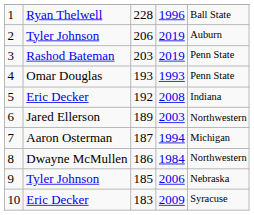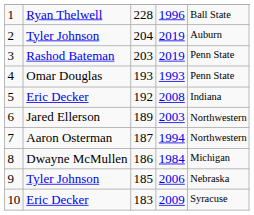2 | column 3: 206 -> 204
7 | column 5: Michigan -> Northwestern
8 | column 5: Northwestern -> Michigan
